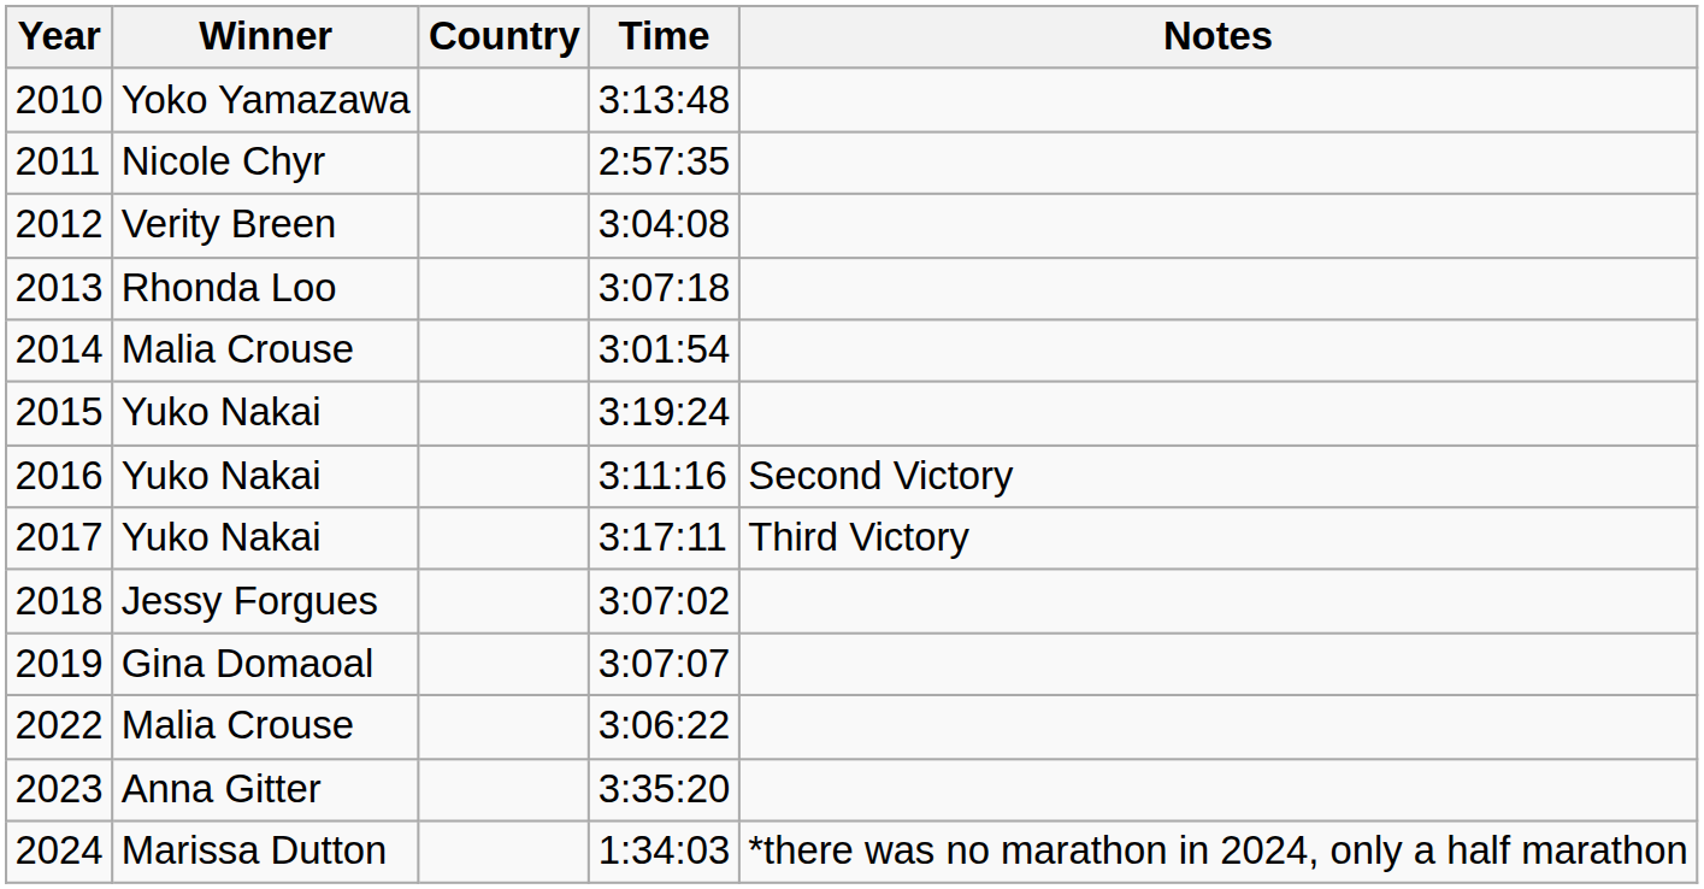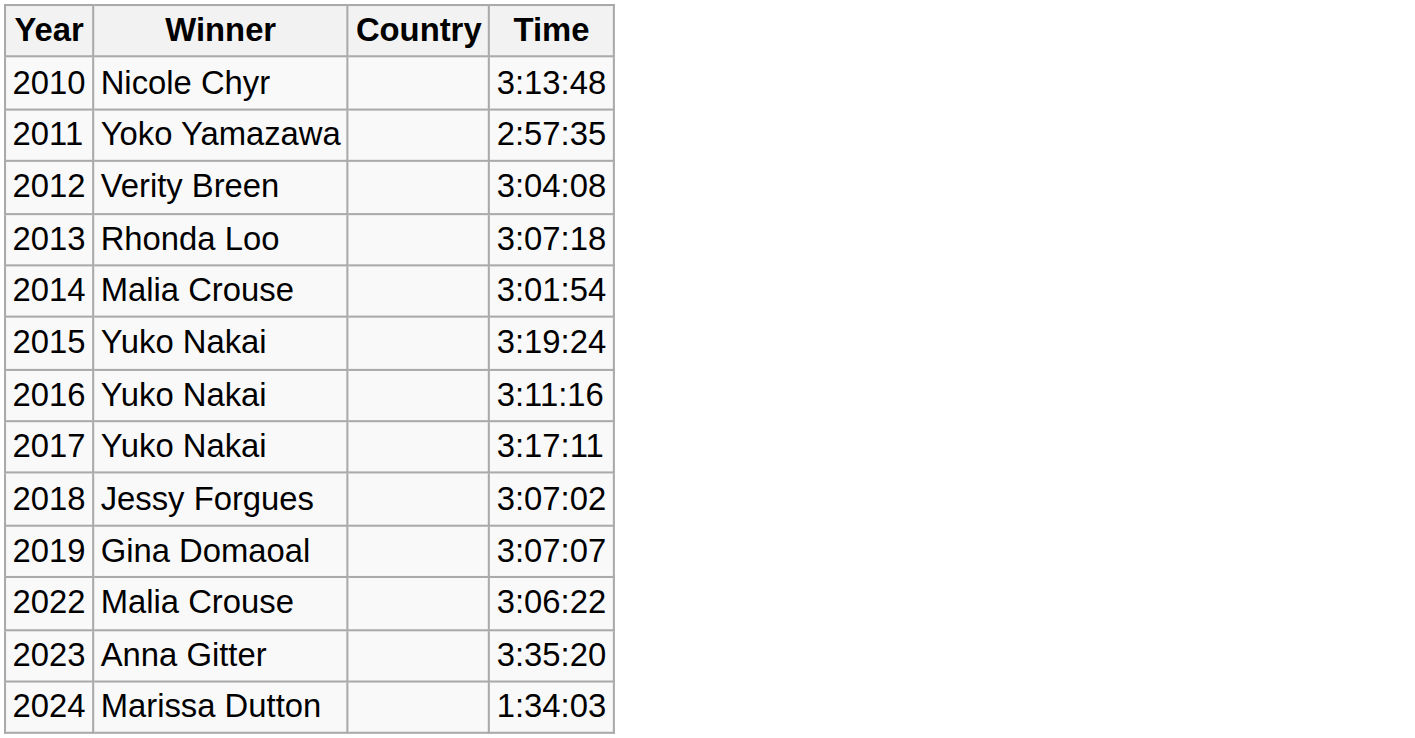- column: Notes | Second Victory | Third Victory | *there was no marathon in 2024, only a half marathon
2010 | Winner: Yoko Yamazawa -> Nicole Chyr
2011 | Winner: Nicole Chyr -> Yoko Yamazawa
